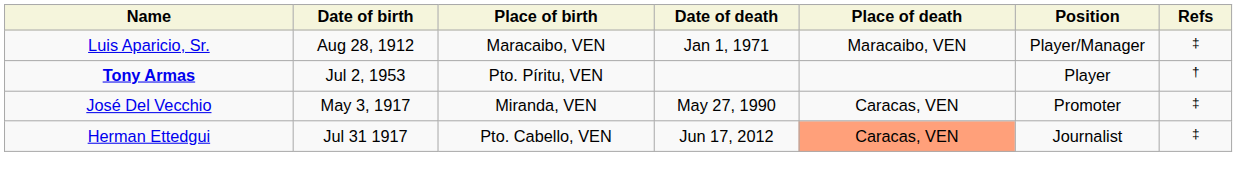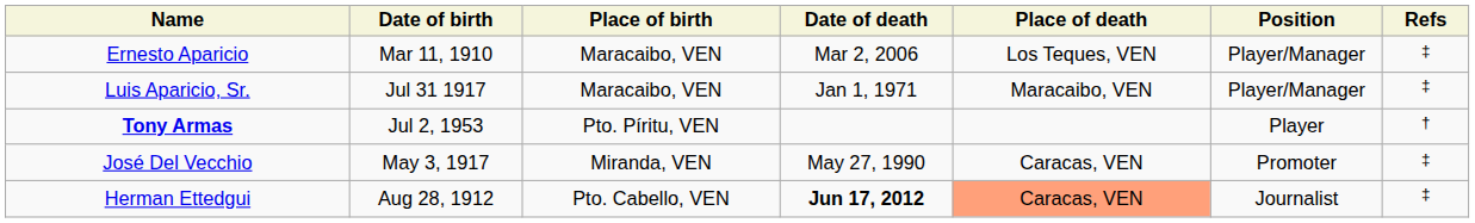+ row: Ernesto Aparicio | Mar 11, 1910 | Maracaibo, VEN | Mar 2, 2006 | Los Teques, VEN | Player/Manager | ‡
Luis Aparicio, Sr. | Date of birth: Aug 28, 1912 -> Jul 31 1917
Herman Ettedgui | Date of birth: Jul 31 1917 -> Aug 28, 1912
Herman Ettedgui | Date of death: normal -> bold
